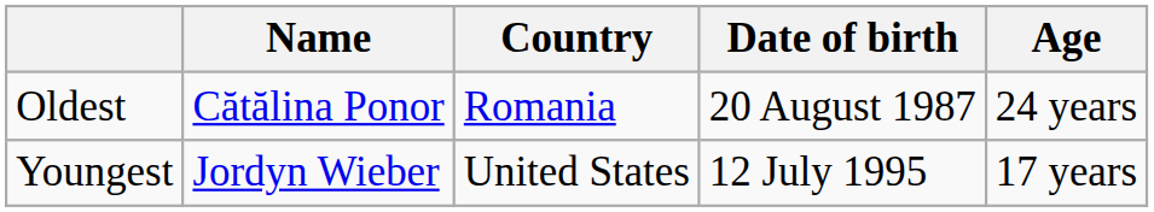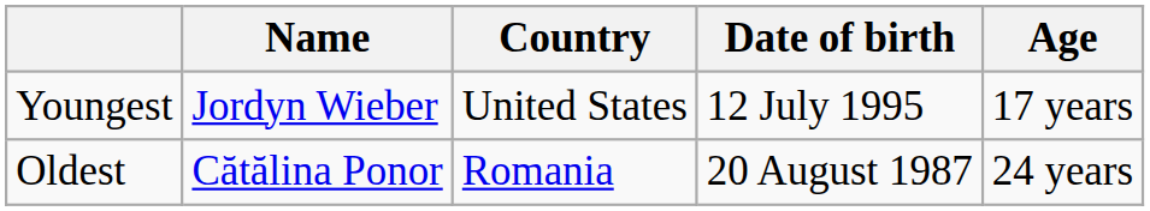rows swapped: Youngest <-> Oldest
